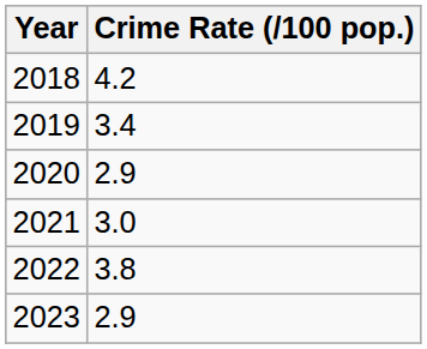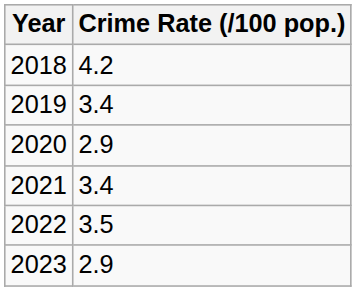2021 | Crime Rate (/100 pop.): 3.0 -> 3.4
2022 | Crime Rate (/100 pop.): 3.8 -> 3.5
